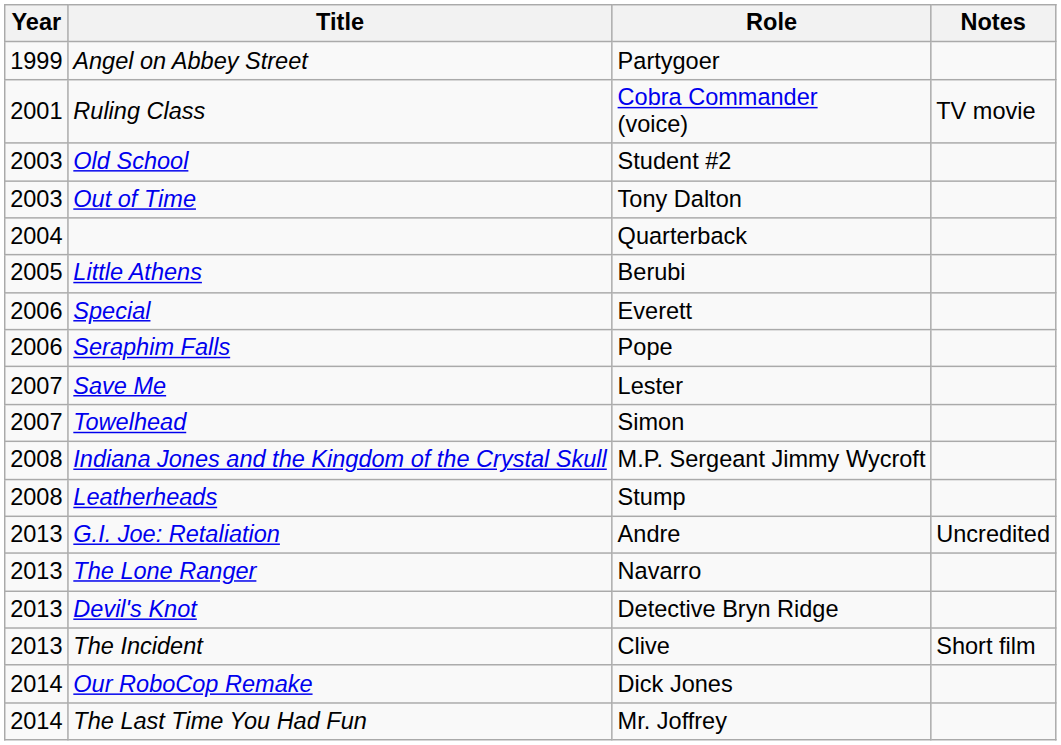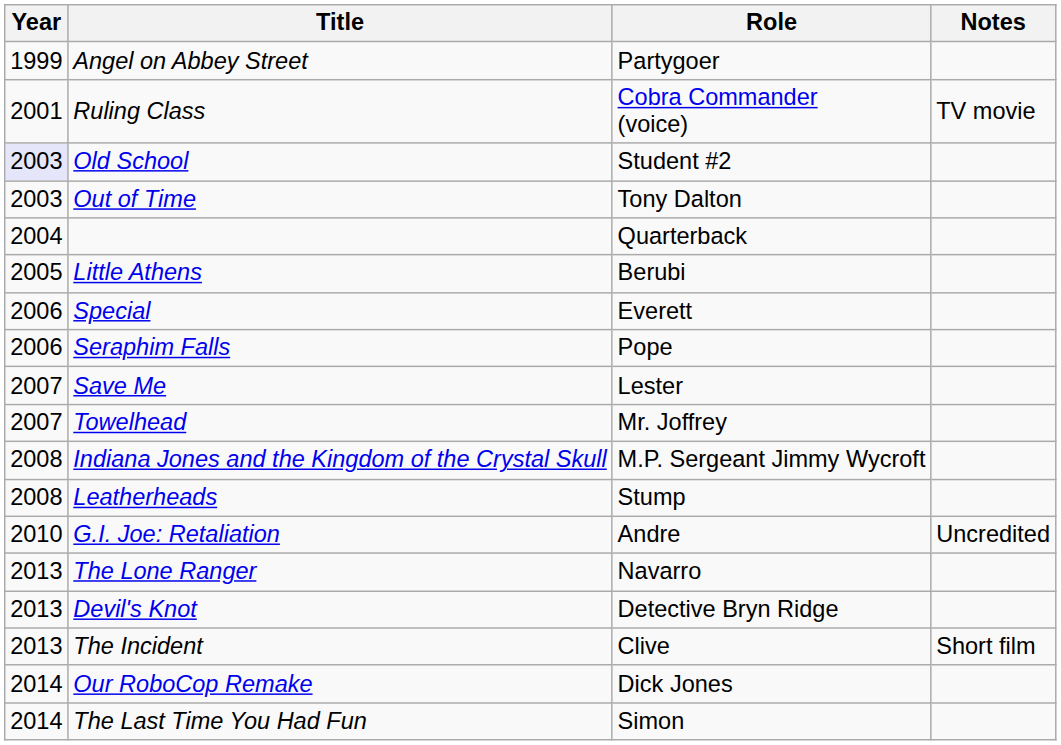Old School | Year: no background -> lavender background
Towelhead | Role: Simon -> Mr. Joffrey
G.I. Joe: Retaliation | Year: 2013 -> 2010
The Last Time You Had Fun | Role: Mr. Joffrey -> Simon
